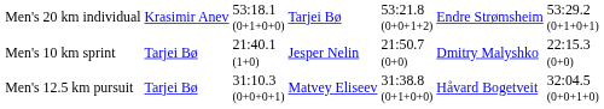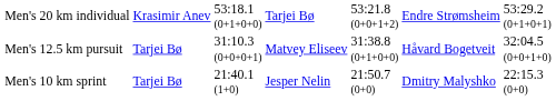rows swapped: Men's 10 km sprint <-> Men's 12.5 km pursuit
